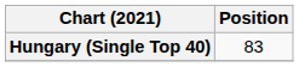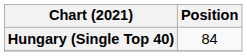Hungary (Single Top 40) | Position: 83 -> 84
